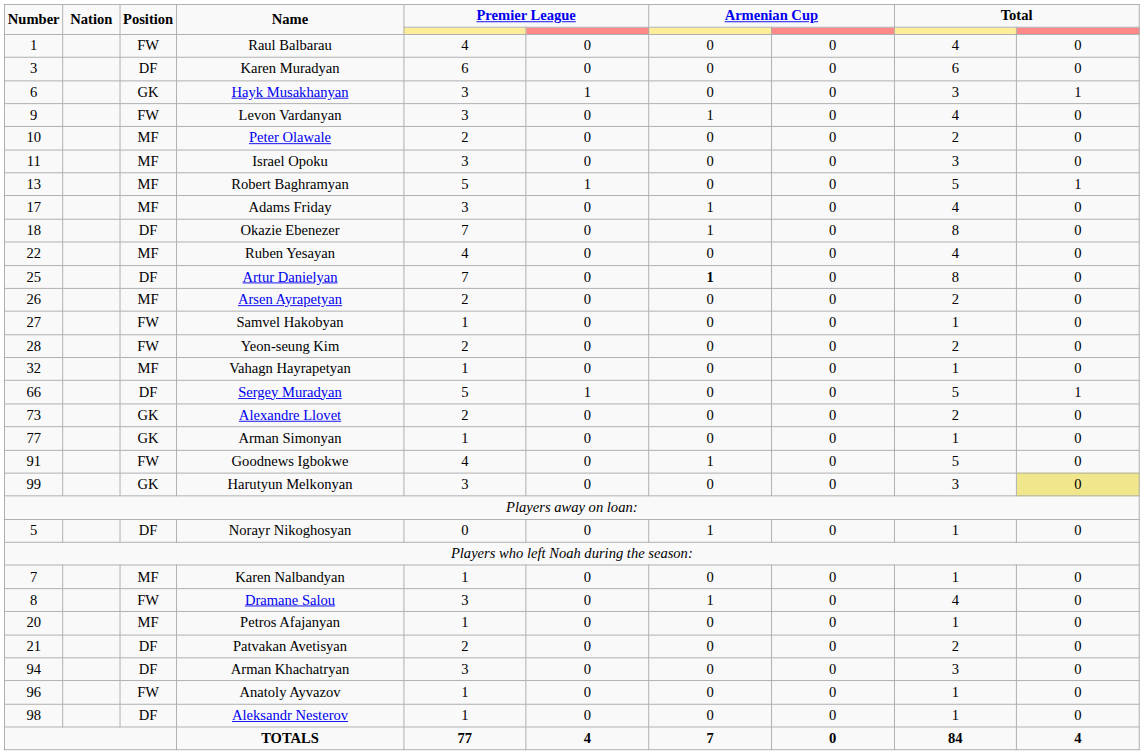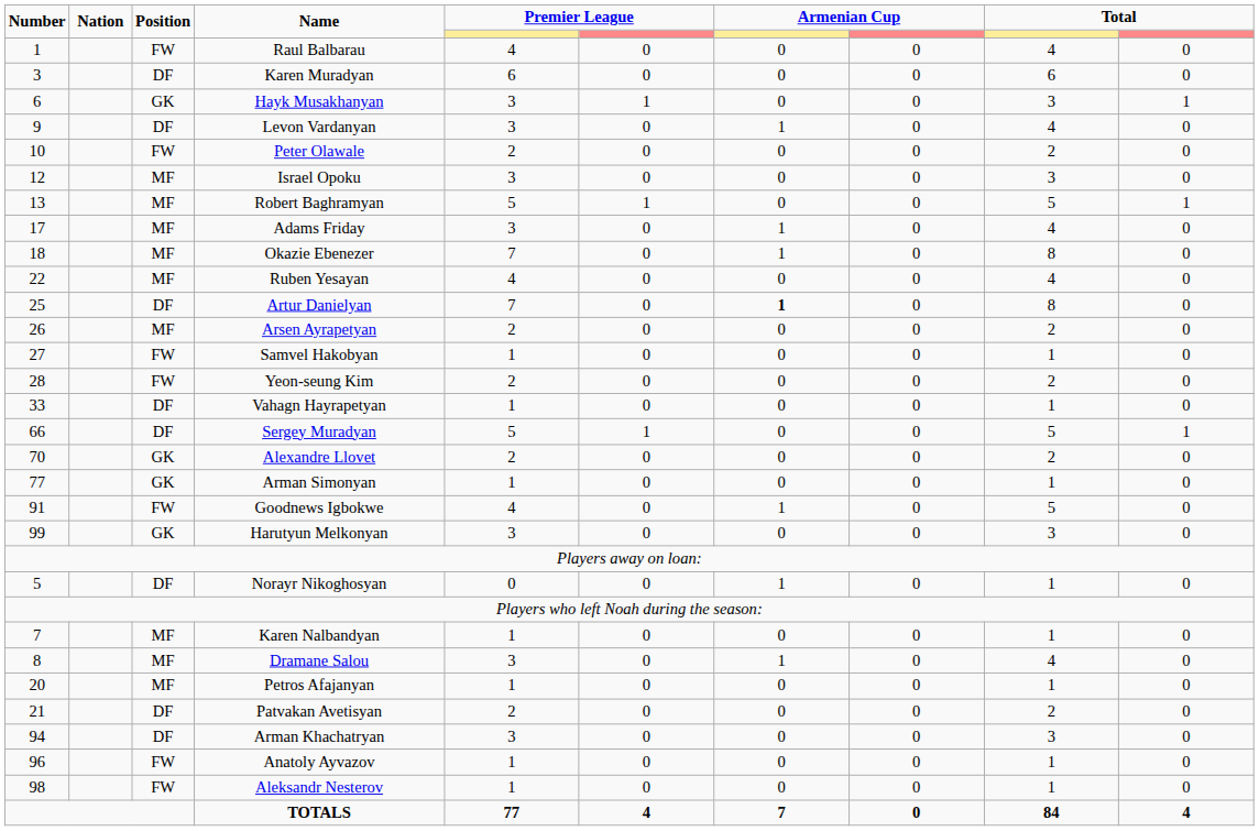Levon Vardanyan | Position: FW -> DF
Peter Olawale | Position: MF -> FW
Israel Opoku | Number: 11 -> 12
Okazie Ebenezer | Position: DF -> MF
Vahagn Hayrapetyan | Number: 32 -> 33
Vahagn Hayrapetyan | Position: MF -> DF
Alexandre Llovet | Number: 73 -> 70
Harutyun Melkonyan | column 10: khaki background -> no background
Dramane Salou | Position: FW -> MF
Aleksandr Nesterov | Position: DF -> FW
